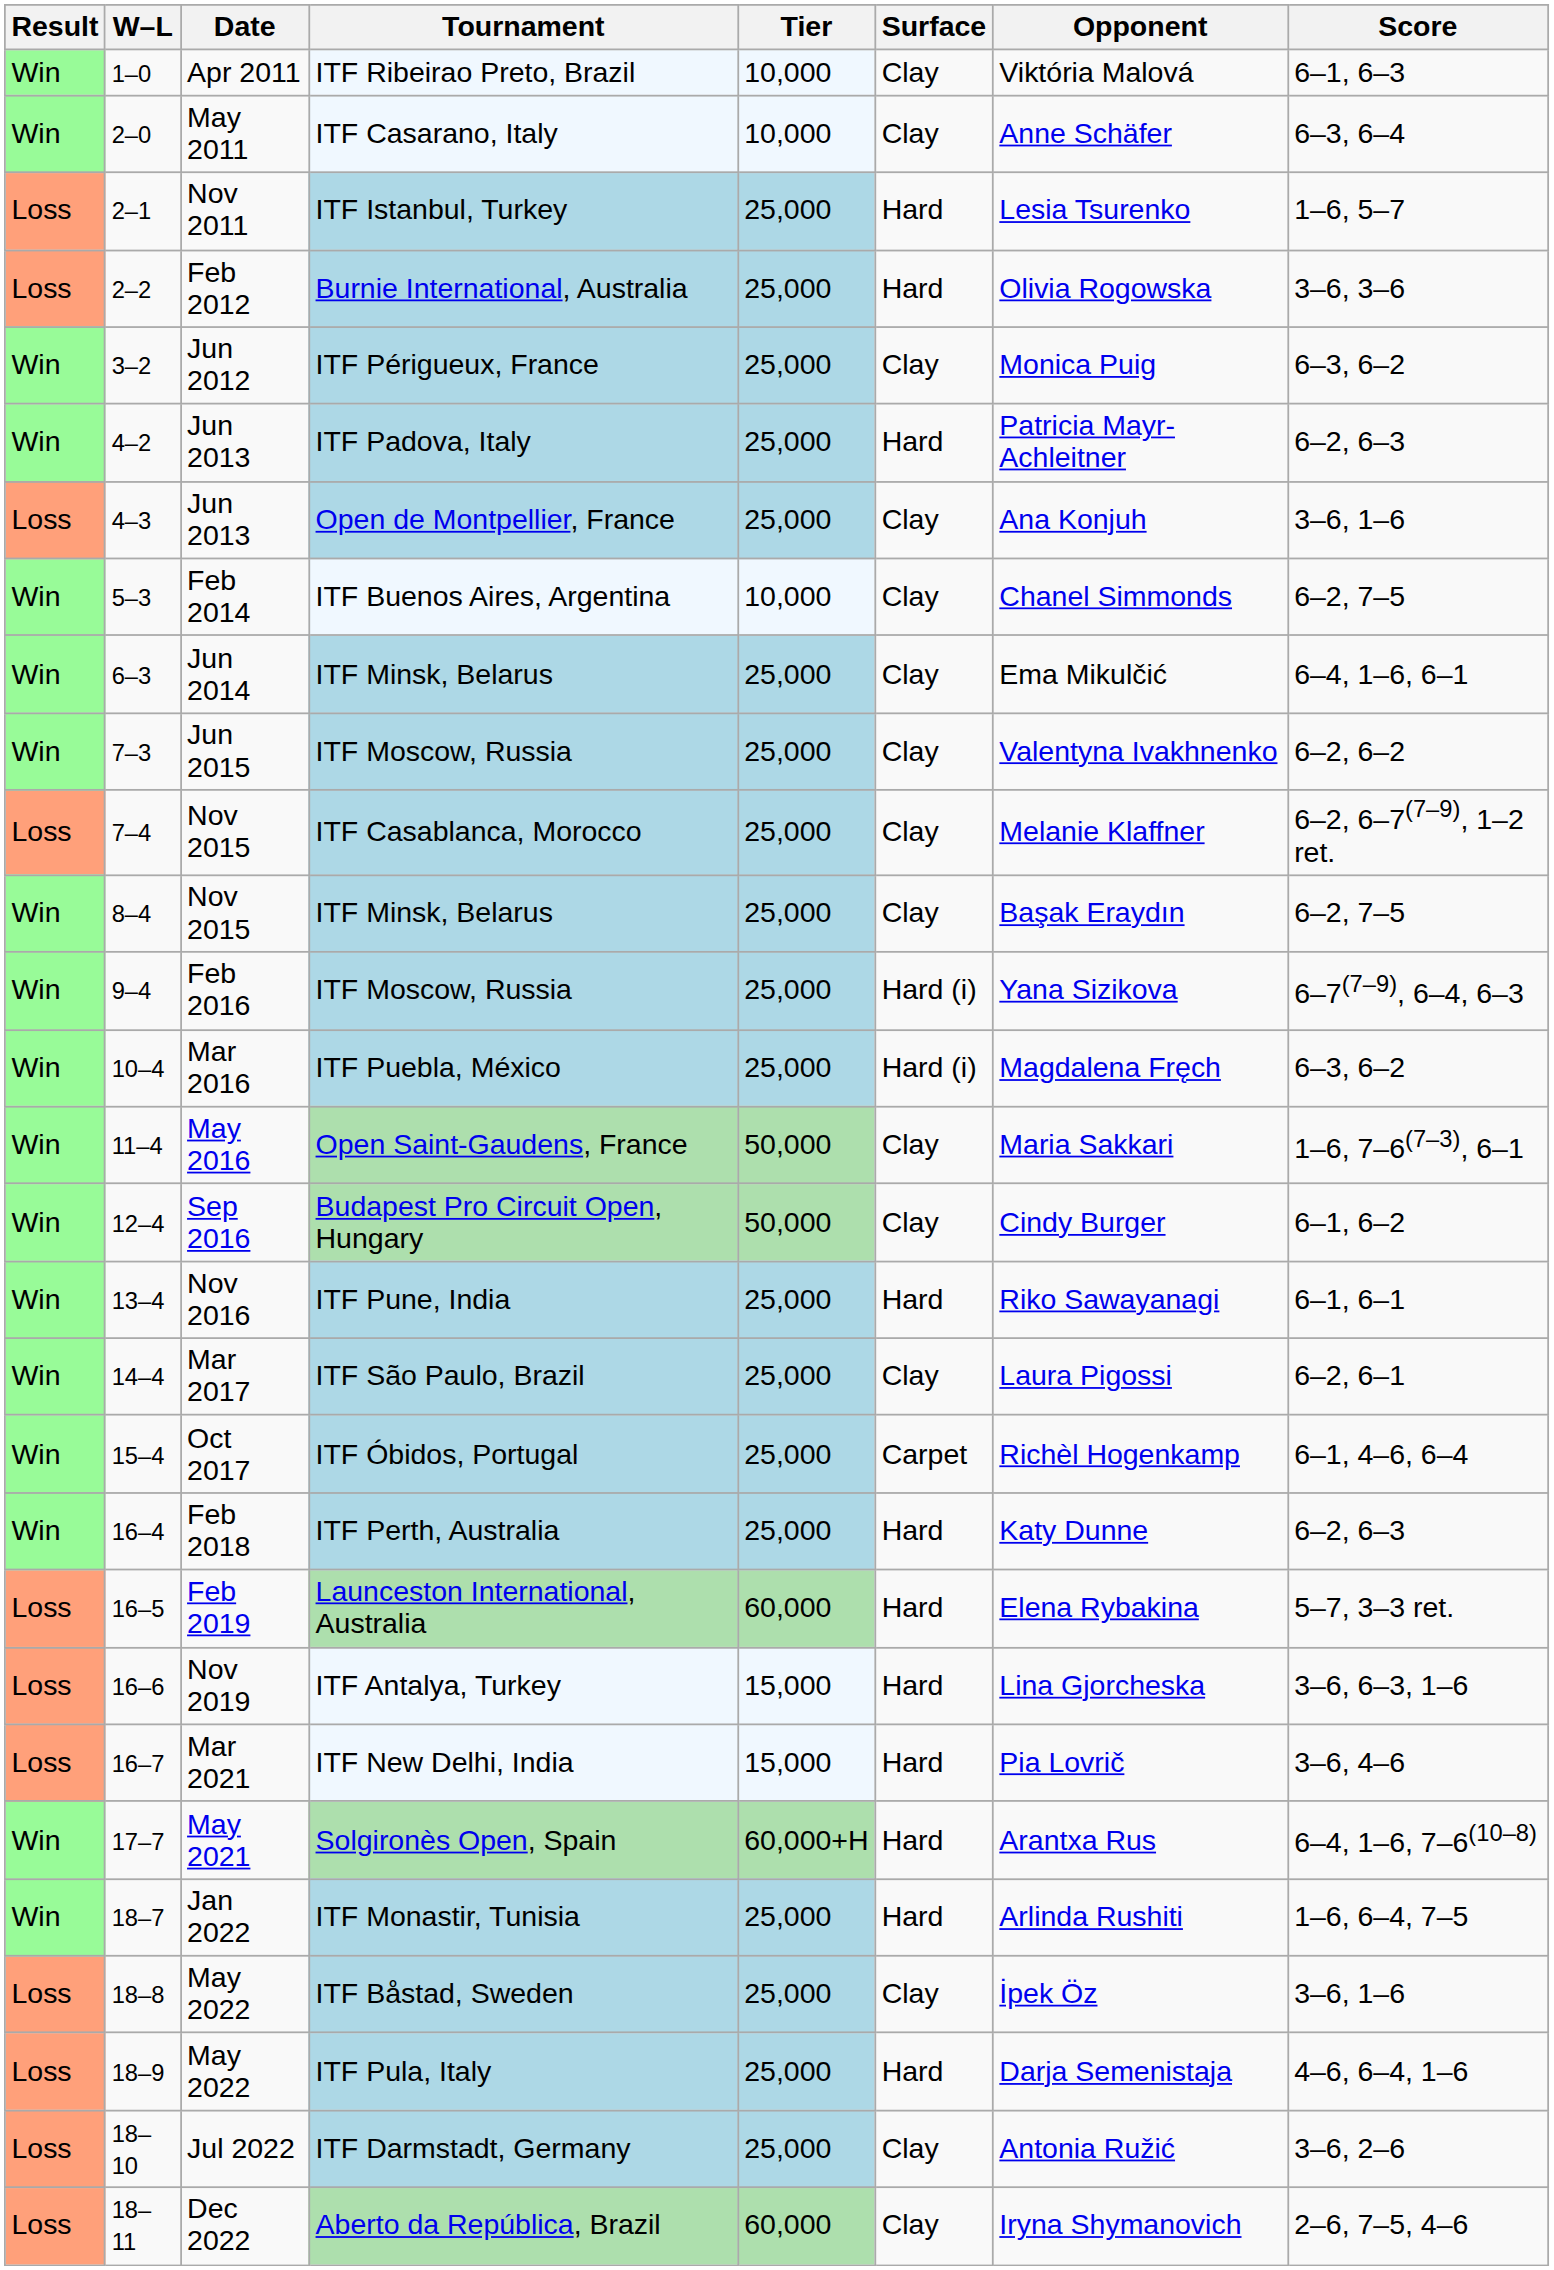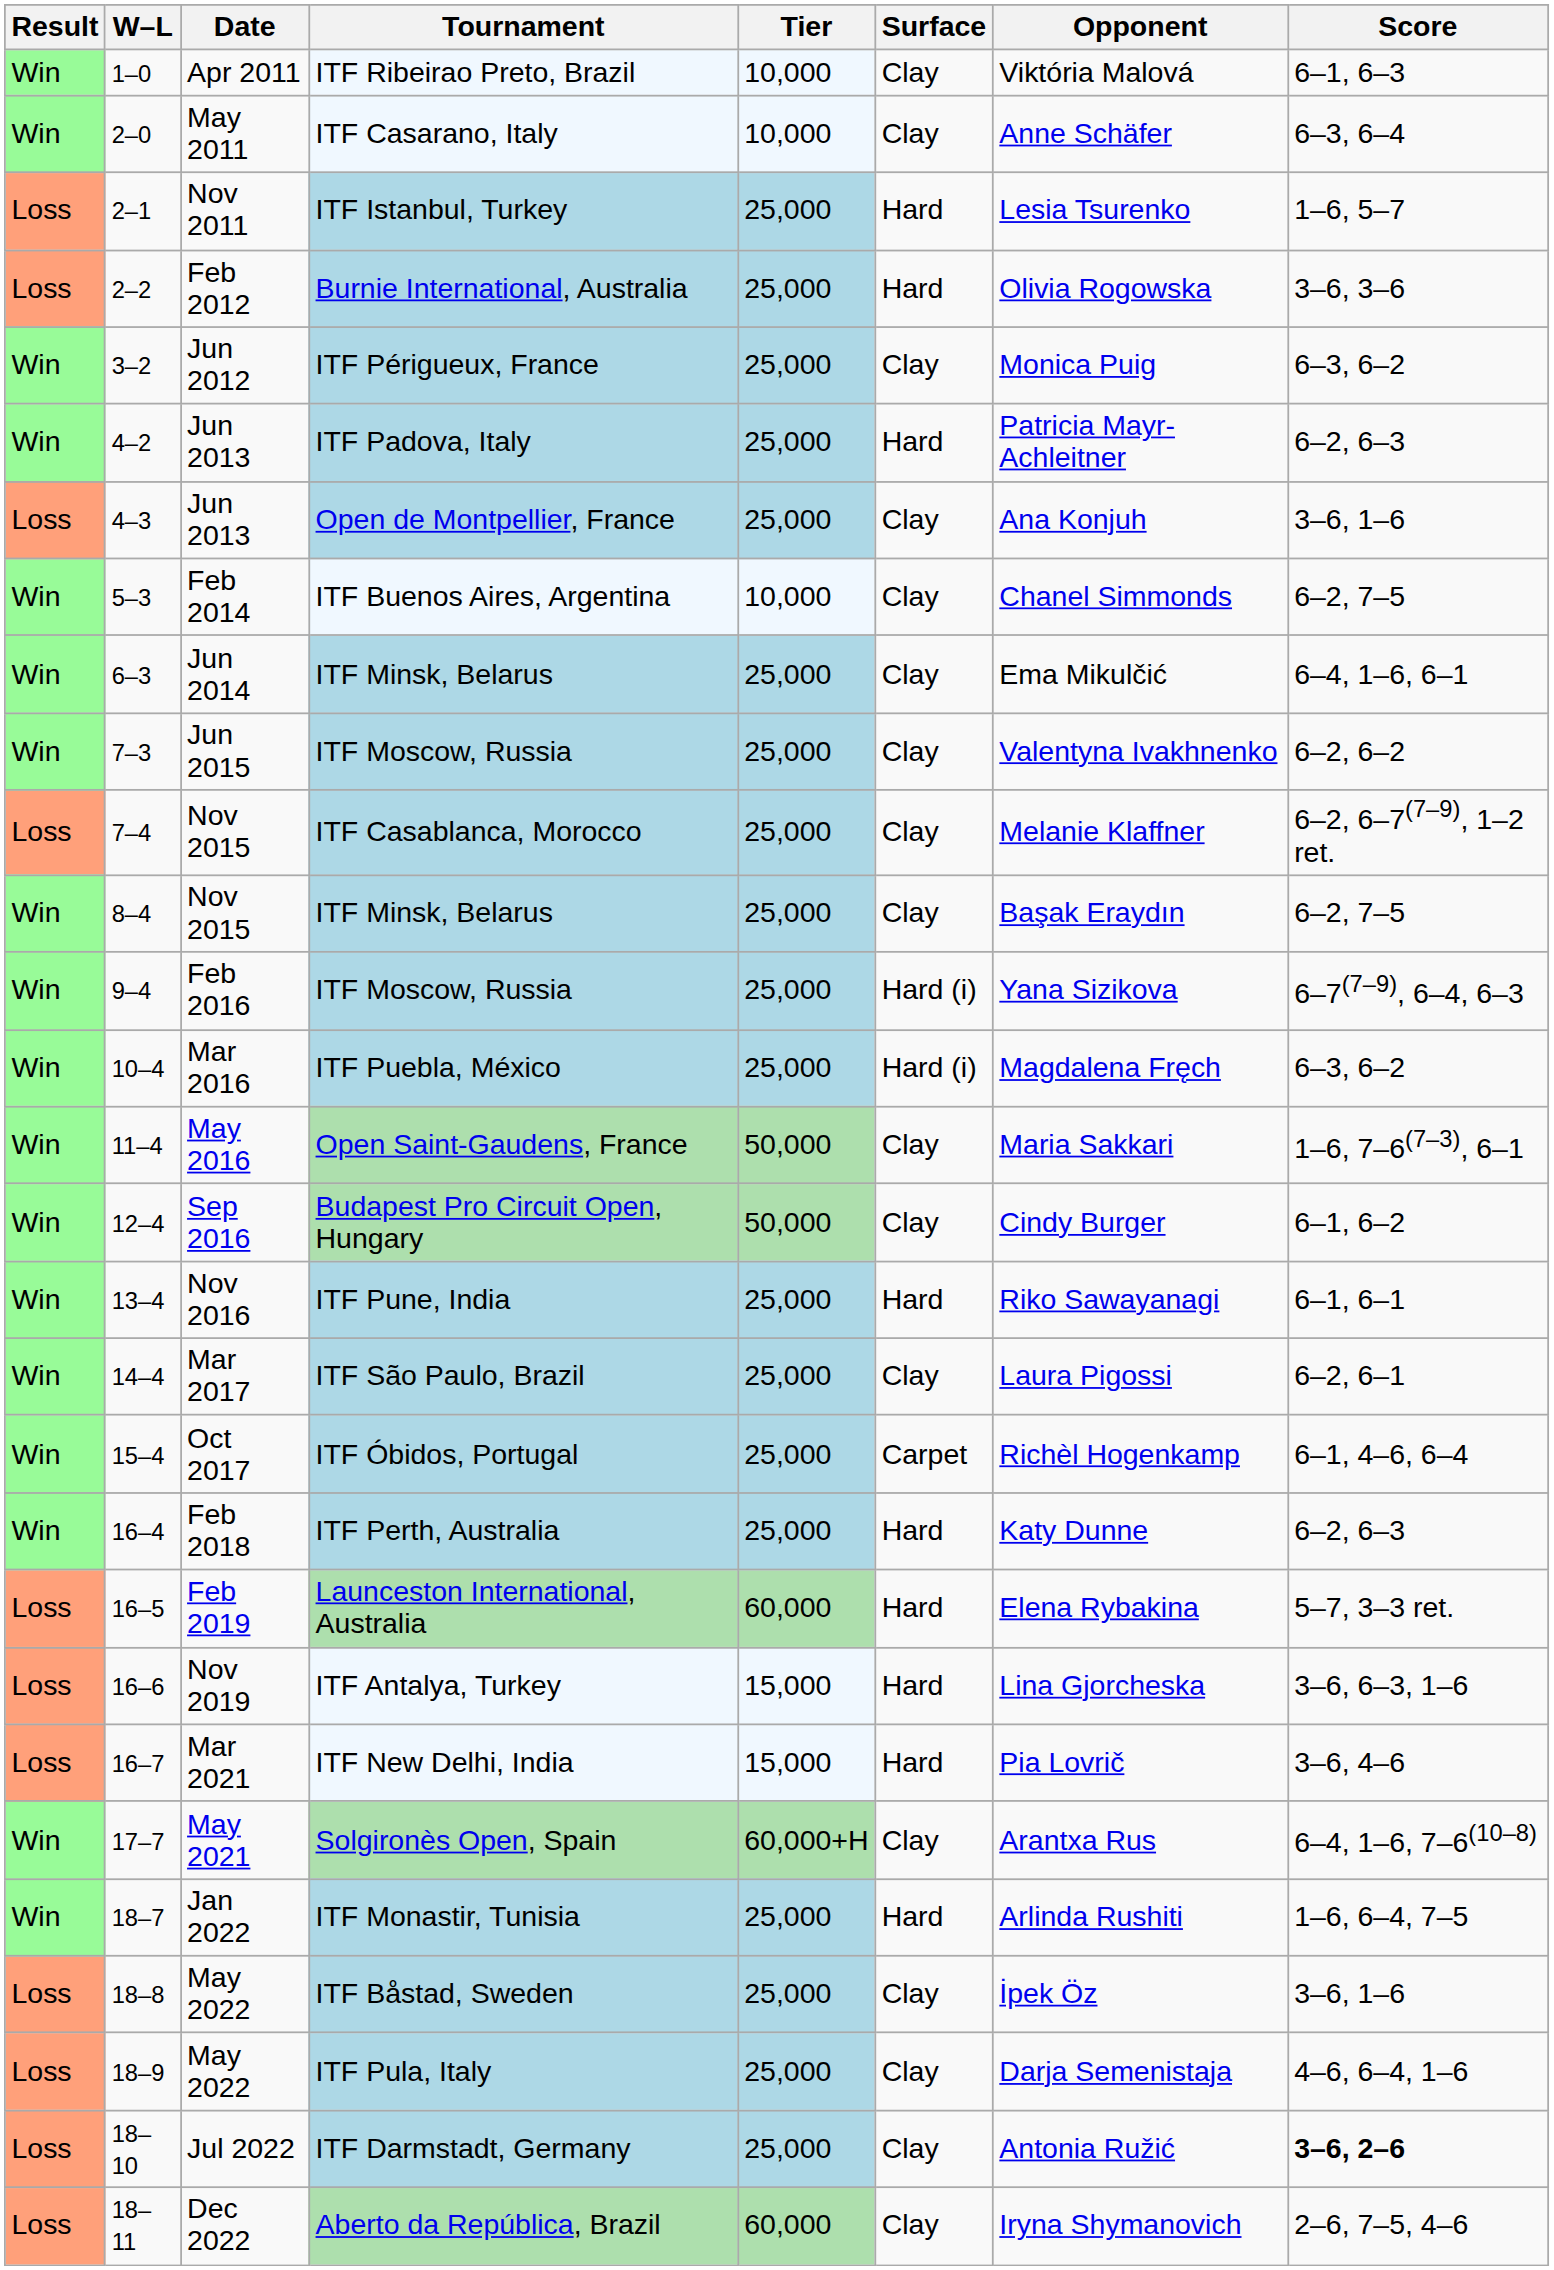Solgironès Open, Spain | Surface: Hard -> Clay
ITF Pula, Italy | Surface: Hard -> Clay
ITF Darmstadt, Germany | Score: normal -> bold
